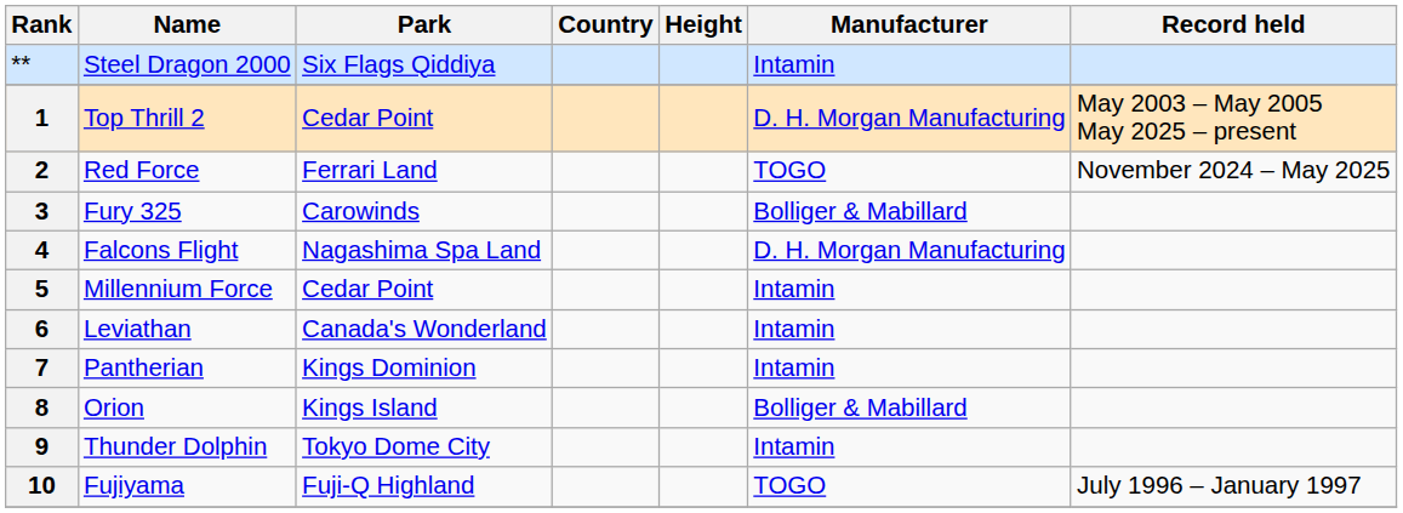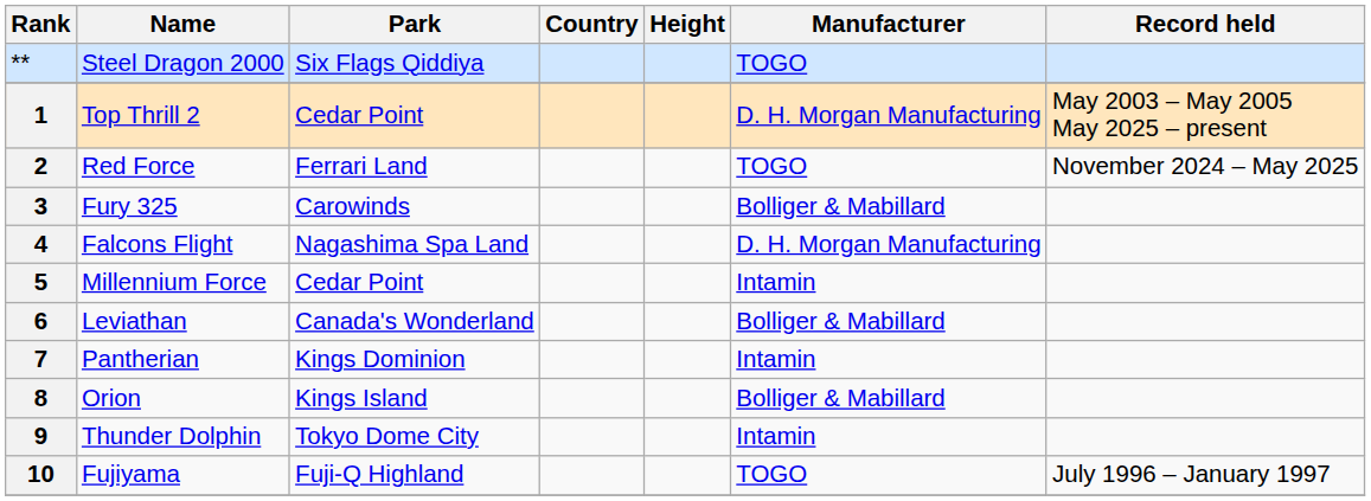** | Manufacturer: Intamin -> TOGO
6 | Manufacturer: Intamin -> Bolliger & Mabillard
